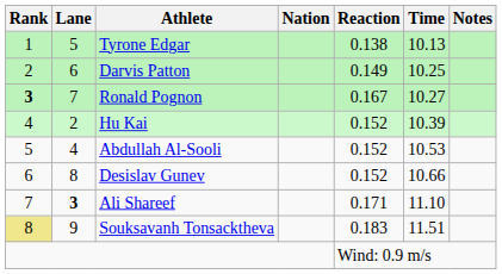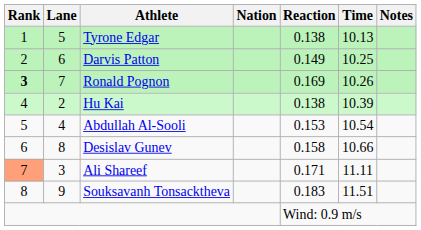Ronald Pognon | Reaction: 0.167 -> 0.169
Ronald Pognon | Time: 10.27 -> 10.26
Hu Kai | Reaction: 0.152 -> 0.138
Abdullah Al-Sooli | Reaction: 0.152 -> 0.153
Abdullah Al-Sooli | Time: 10.53 -> 10.54
Desislav Gunev | Reaction: 0.152 -> 0.158
Ali Shareef | Rank: no background -> lightsalmon background
Ali Shareef | Lane: bold -> normal
Ali Shareef | Time: 11.10 -> 11.11
Souksavanh Tonsacktheva | Rank: khaki background -> no background
